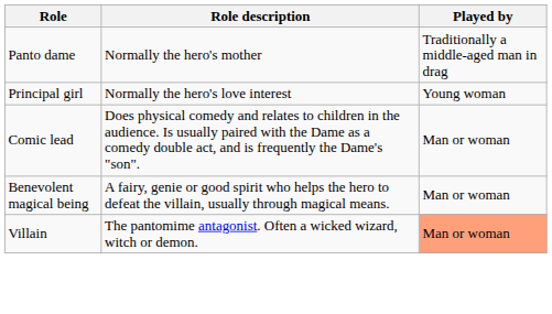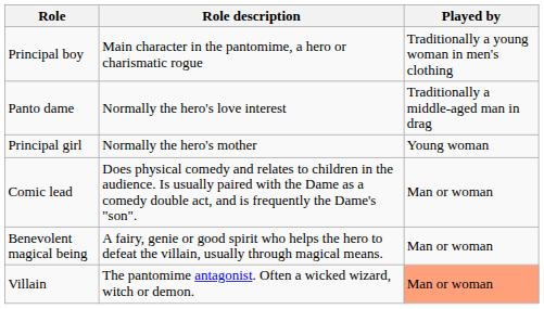+ row: Principal boy | Main character in the pantomime, a hero or charismatic rogue | Traditionally a young woman in men's clothing
Panto dame | Role description: Normally the hero's mother -> Normally the hero's love interest
Principal girl | Role description: Normally the hero's love interest -> Normally the hero's mother
